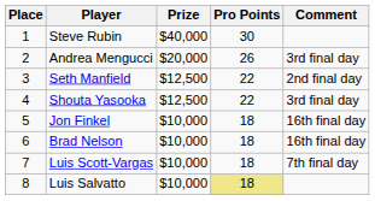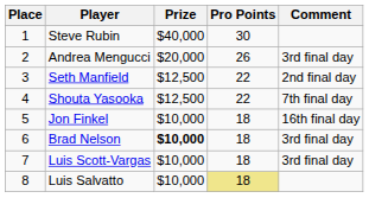Shouta Yasooka | Comment: 3rd final day -> 7th final day
Brad Nelson | Prize: normal -> bold
Brad Nelson | Comment: 16th final day -> 3rd final day
Luis Scott-Vargas | Comment: 7th final day -> 3rd final day
